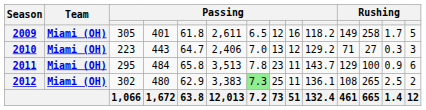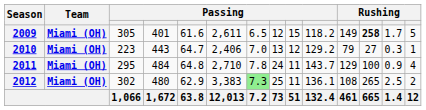2009 | column 5: 61.8 -> 61.6
2009 | column 9: 16 -> 15
2009 | column 12: normal -> bold
2010 | column 11: 71 -> 79
2010 | column 14: 3 -> 1
2011 | column 5: 65.8 -> 64.8
2011 | column 6: 3,513 -> 2,710
2011 | column 8: 23 -> 24
2011 | column 14: 6 -> 4
